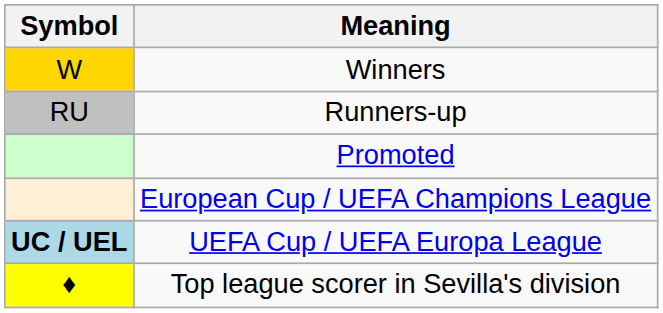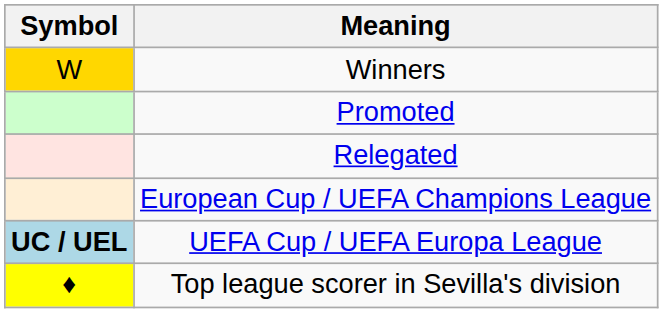- row: RU | Runners-up
+ row: Relegated
